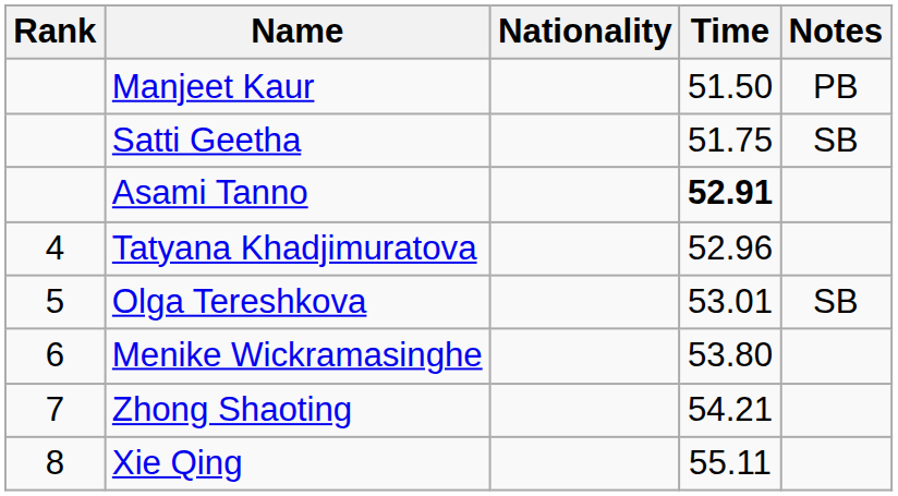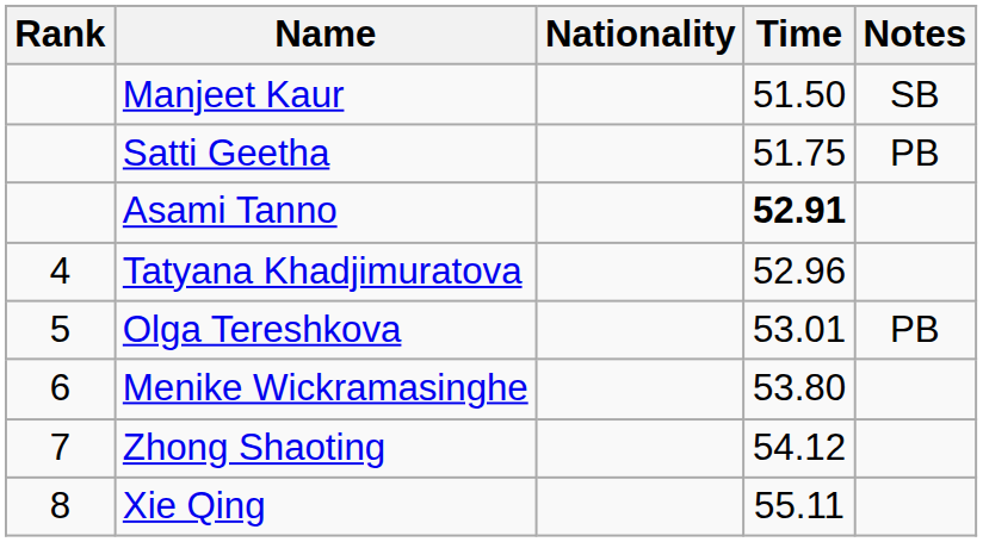Manjeet Kaur | Notes: PB -> SB
Satti Geetha | Notes: SB -> PB
Olga Tereshkova | Notes: SB -> PB
Zhong Shaoting | Time: 54.21 -> 54.12
